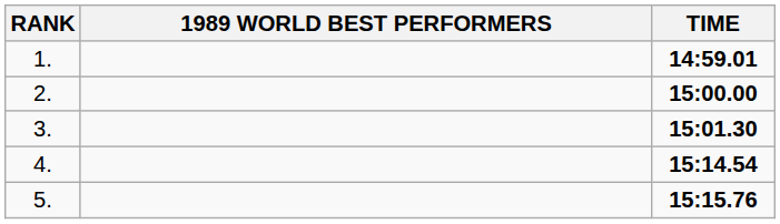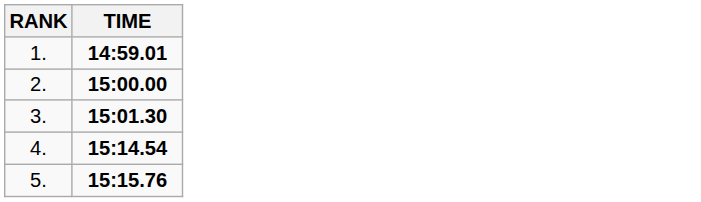- column: 1989 WORLD BEST PERFORMERS
